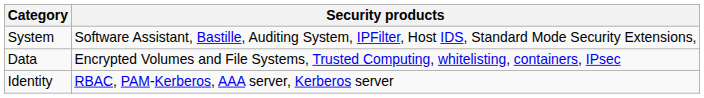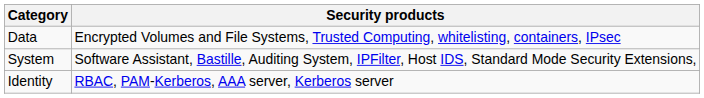rows swapped: Data <-> System
